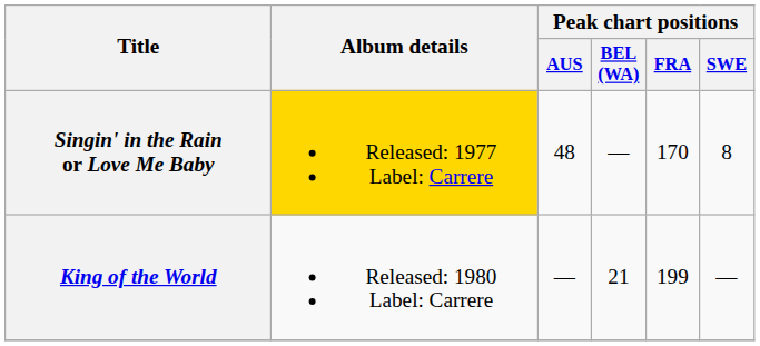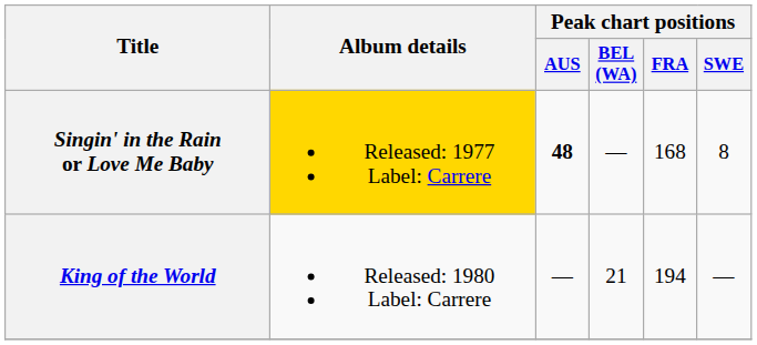Singin' in the Rain or Love Me Baby | Peak chart positions / AUS: normal -> bold
Singin' in the Rain or Love Me Baby | Peak chart positions / FRA: 170 -> 168
King of the World | Peak chart positions / FRA: 199 -> 194
